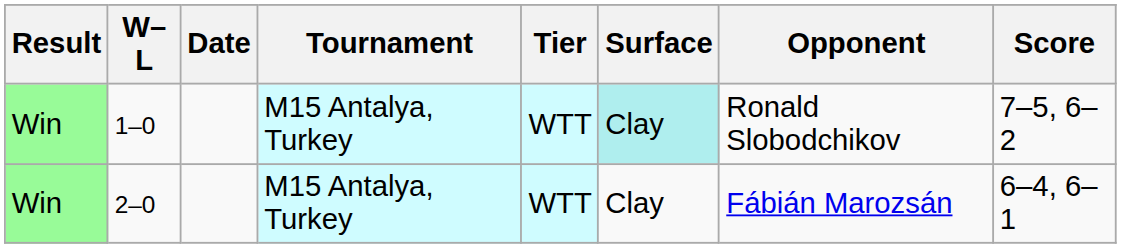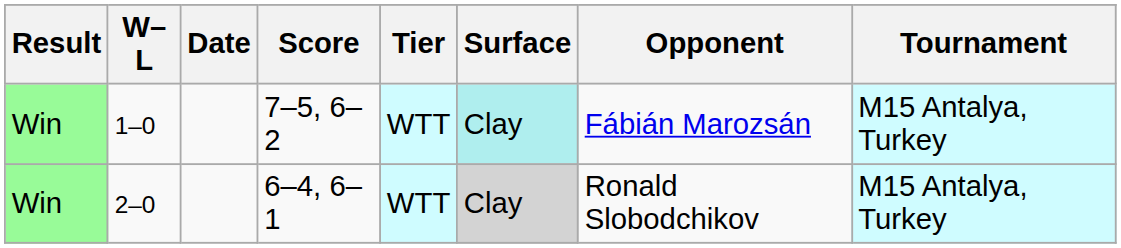columns swapped: Tournament <-> Score
1–0 | Opponent: Ronald Slobodchikov -> Fábián Marozsán
2–0 | Surface: no background -> lightgrey background
2–0 | Opponent: Fábián Marozsán -> Ronald Slobodchikov
